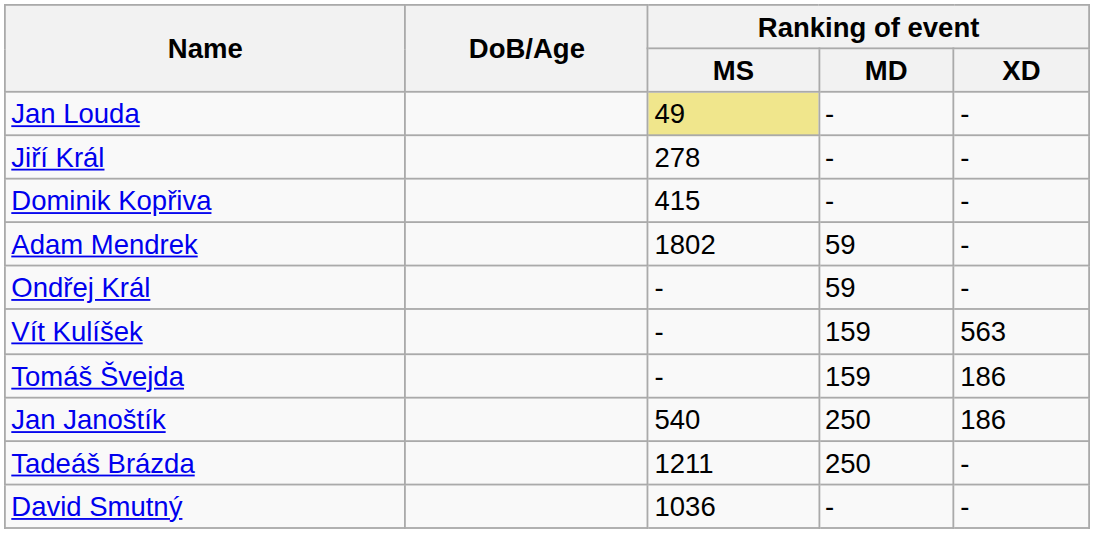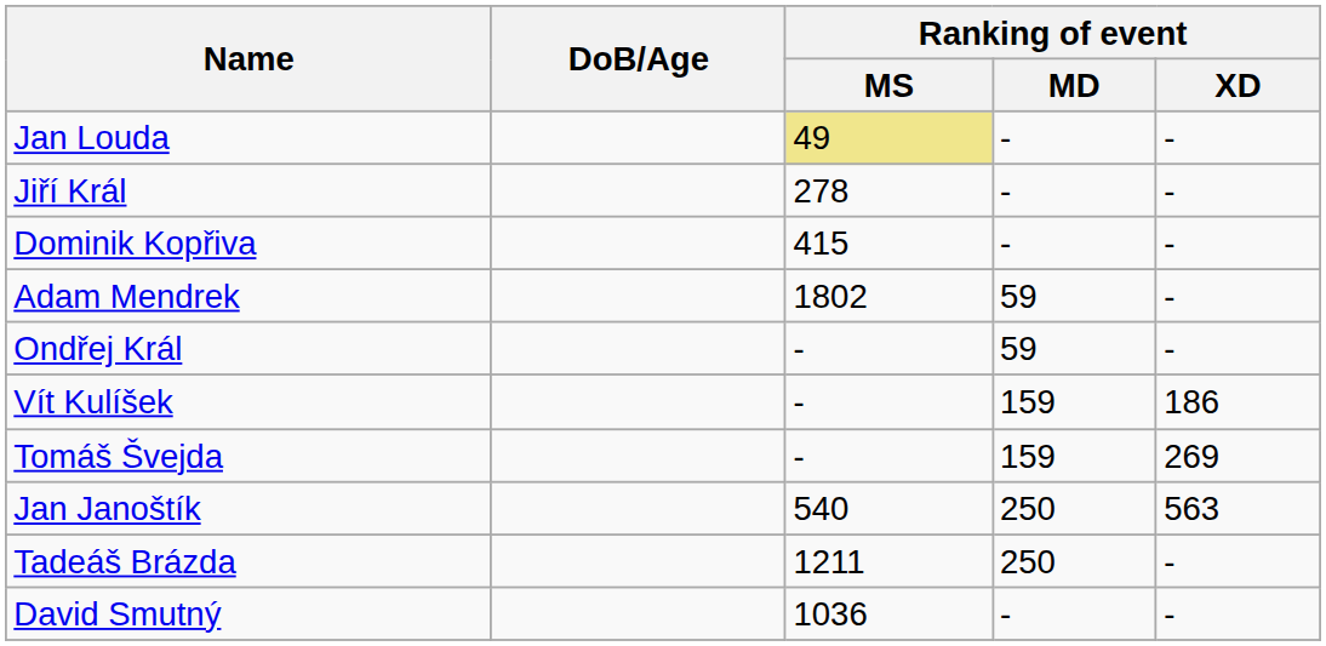Vít Kulíšek | Ranking of event / XD: 563 -> 186
Tomáš Švejda | Ranking of event / XD: 186 -> 269
Jan Janoštík | Ranking of event / XD: 186 -> 563
